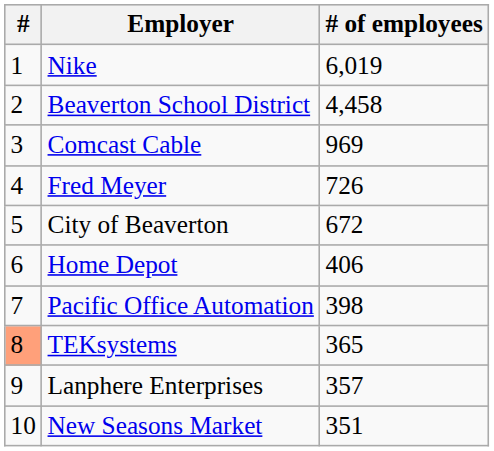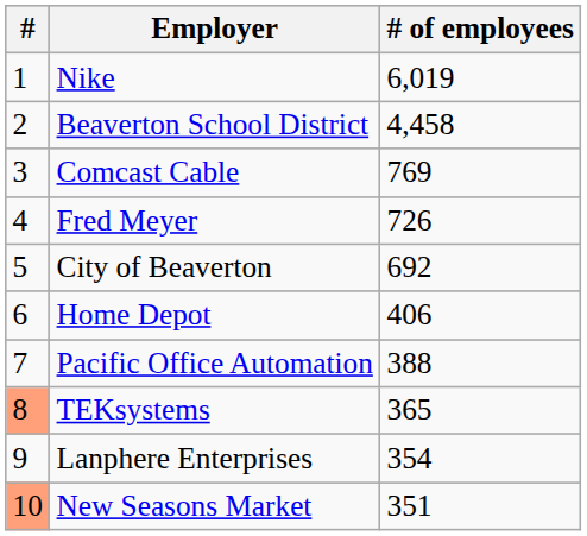Comcast Cable | # of employees: 969 -> 769
City of Beaverton | # of employees: 672 -> 692
Pacific Office Automation | # of employees: 398 -> 388
Lanphere Enterprises | # of employees: 357 -> 354
New Seasons Market | #: no background -> lightsalmon background
